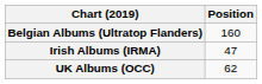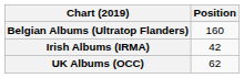Irish Albums (IRMA) | Position: 47 -> 42
